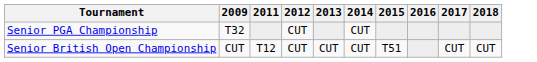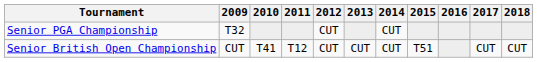+ column: 2010 | T41
